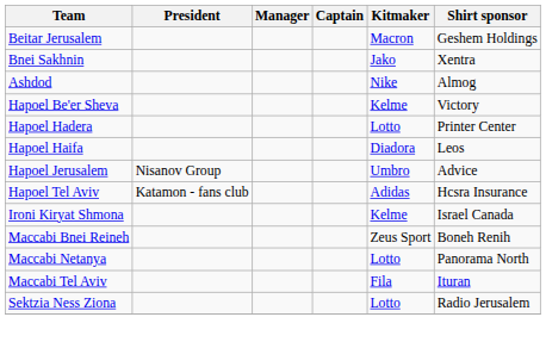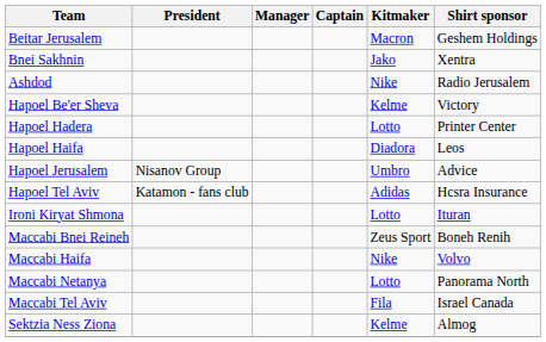Ashdod | Shirt sponsor: Almog -> Radio Jerusalem
Ironi Kiryat Shmona | Kitmaker: Kelme -> Lotto
Ironi Kiryat Shmona | Shirt sponsor: Israel Canada -> Ituran
+ row: Maccabi Haifa | Nike | Volvo
Maccabi Tel Aviv | Shirt sponsor: Ituran -> Israel Canada
Sektzia Ness Ziona | Kitmaker: Lotto -> Kelme
Sektzia Ness Ziona | Shirt sponsor: Radio Jerusalem -> Almog
